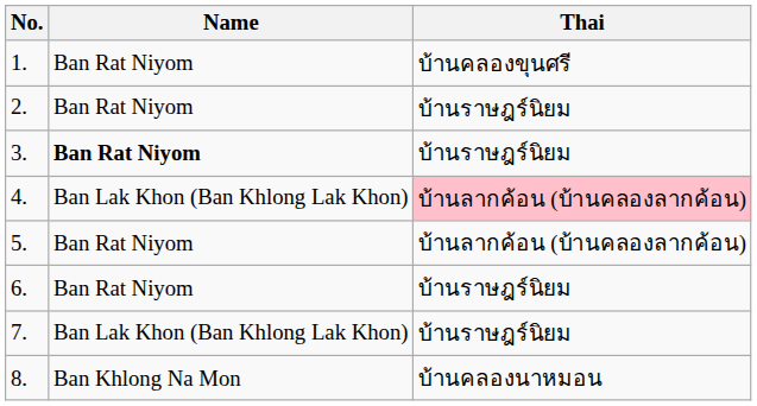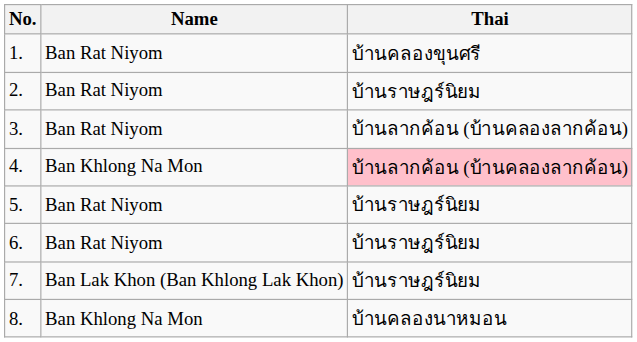3. | Name: bold -> normal
3. | Thai: บ้านราษฎร์นิยม -> บ้านลากค้อน (บ้านคลองลากค้อน)
4. | Name: Ban Lak Khon (Ban Khlong Lak Khon) -> Ban Khlong Na Mon
5. | Thai: บ้านลากค้อน (บ้านคลองลากค้อน) -> บ้านราษฎร์นิยม
